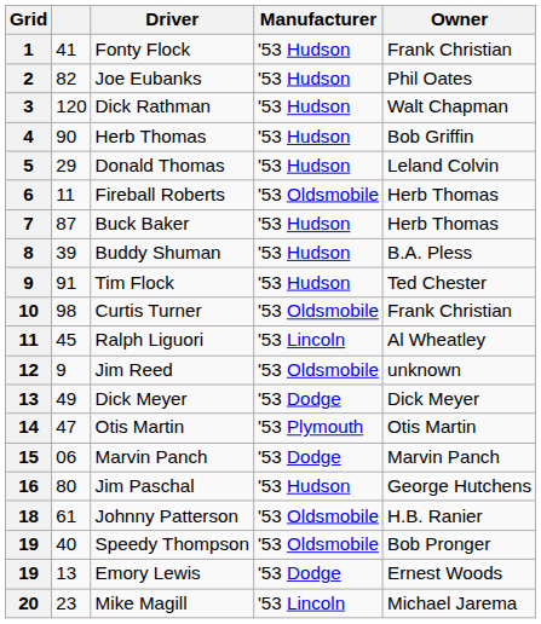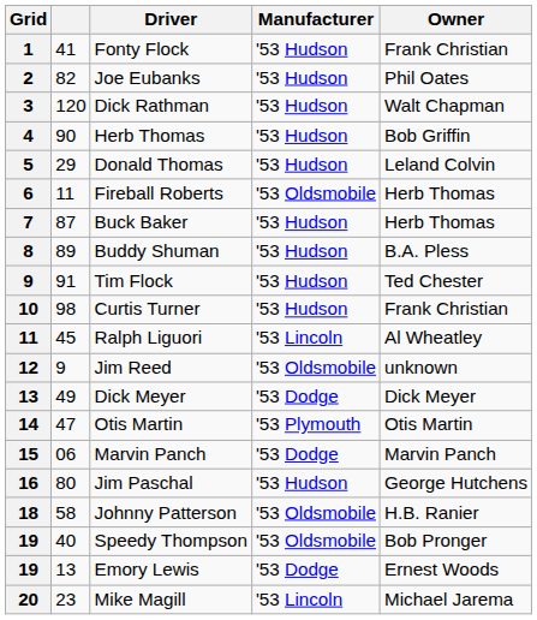8 | column 2: 39 -> 89
10 | Manufacturer: '53 Oldsmobile -> '53 Hudson
18 | column 2: 61 -> 58
